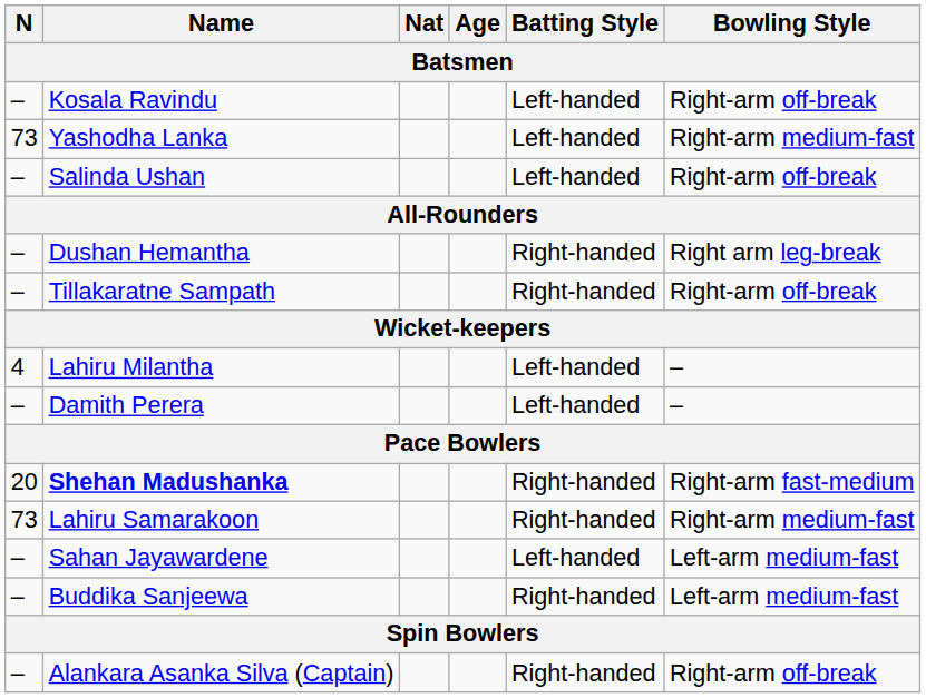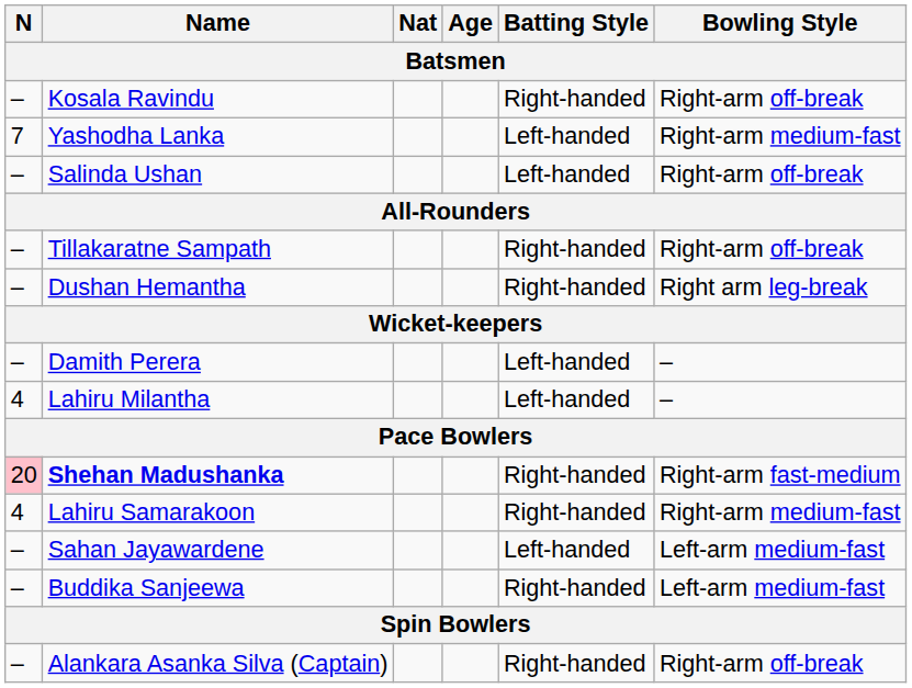Kosala Ravindu | Batting Style: Left-handed -> Right-handed
Yashodha Lanka | N: 73 -> 7
rows swapped: Dushan Hemantha <-> Tillakaratne Sampath
rows swapped: Lahiru Milantha <-> Damith Perera
Shehan Madushanka | N: no background -> pink background
Lahiru Samarakoon | N: 73 -> 4
